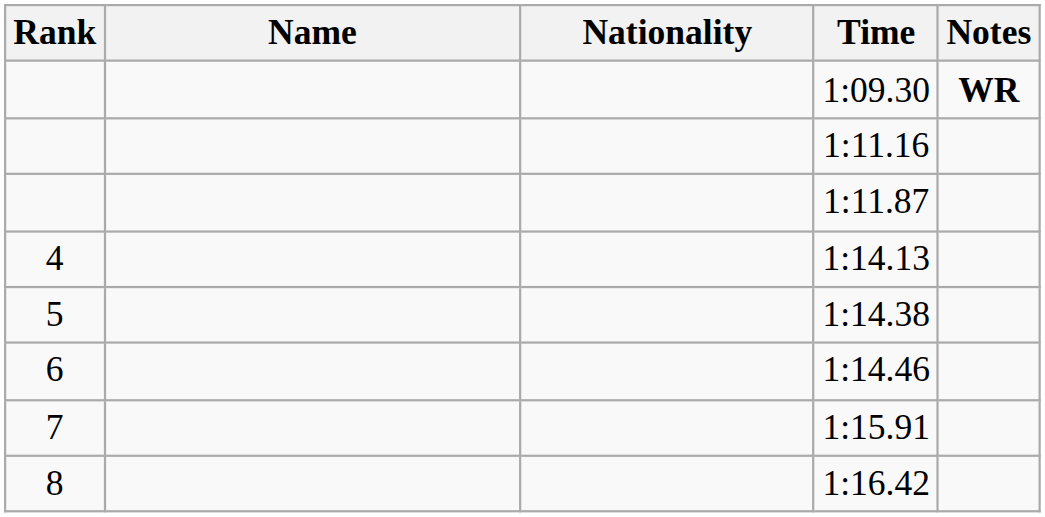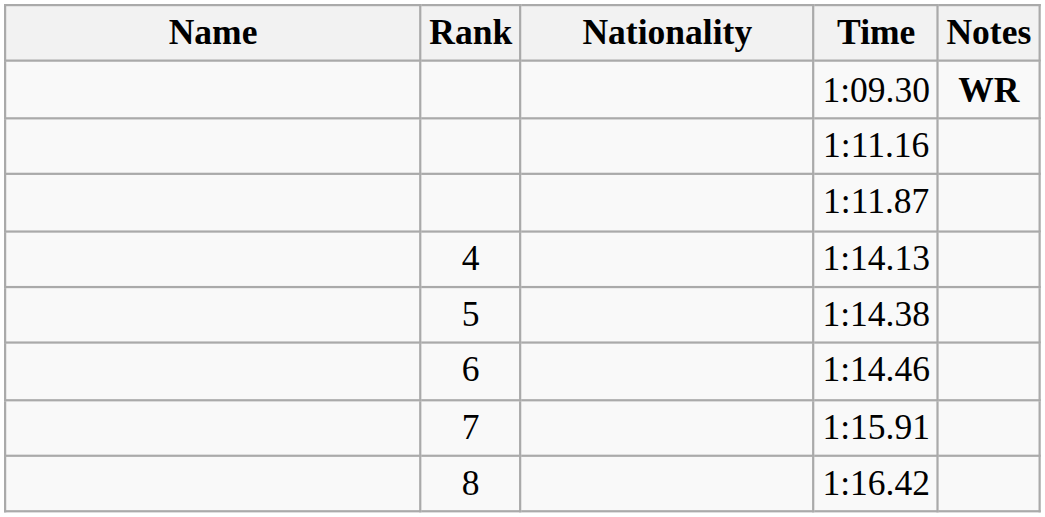columns swapped: Rank <-> Name
